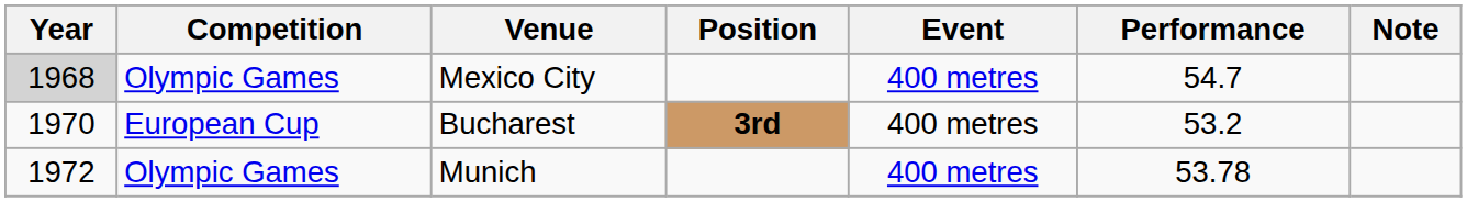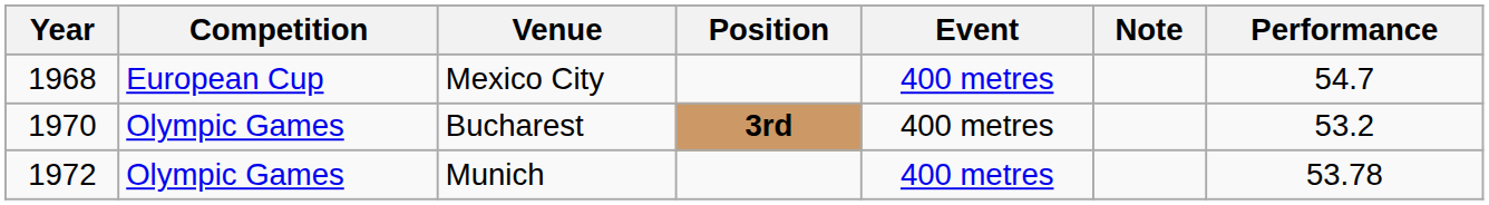columns swapped: Performance <-> Note
Mexico City | Year: lightgrey background -> no background
Mexico City | Competition: Olympic Games -> European Cup
Bucharest | Competition: European Cup -> Olympic Games
